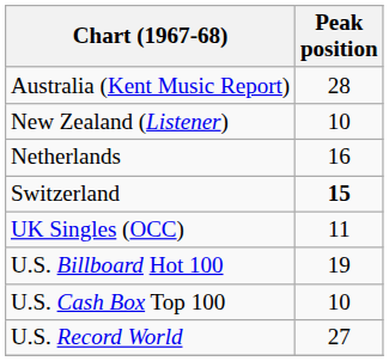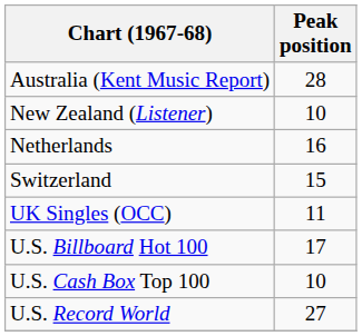Switzerland | Peak position: bold -> normal
U.S. Billboard Hot 100 | Peak position: 19 -> 17
